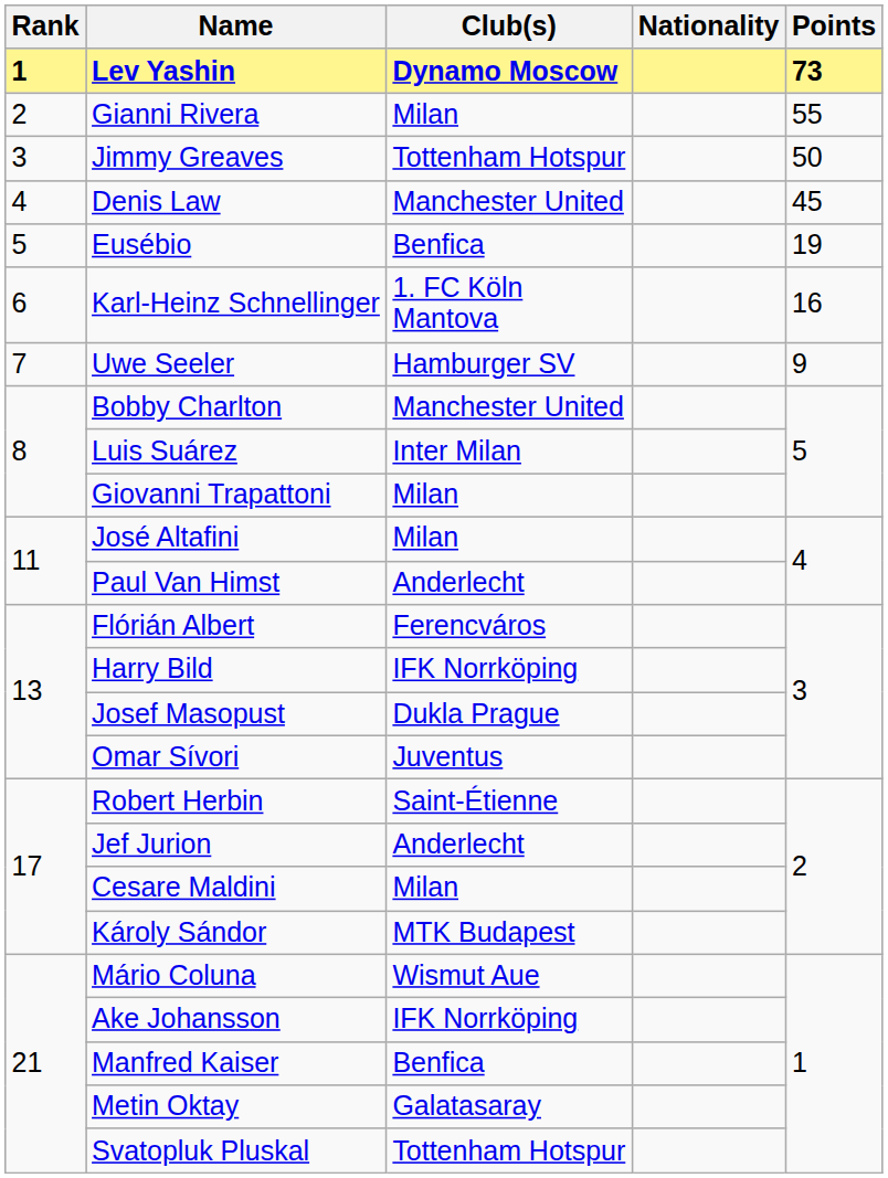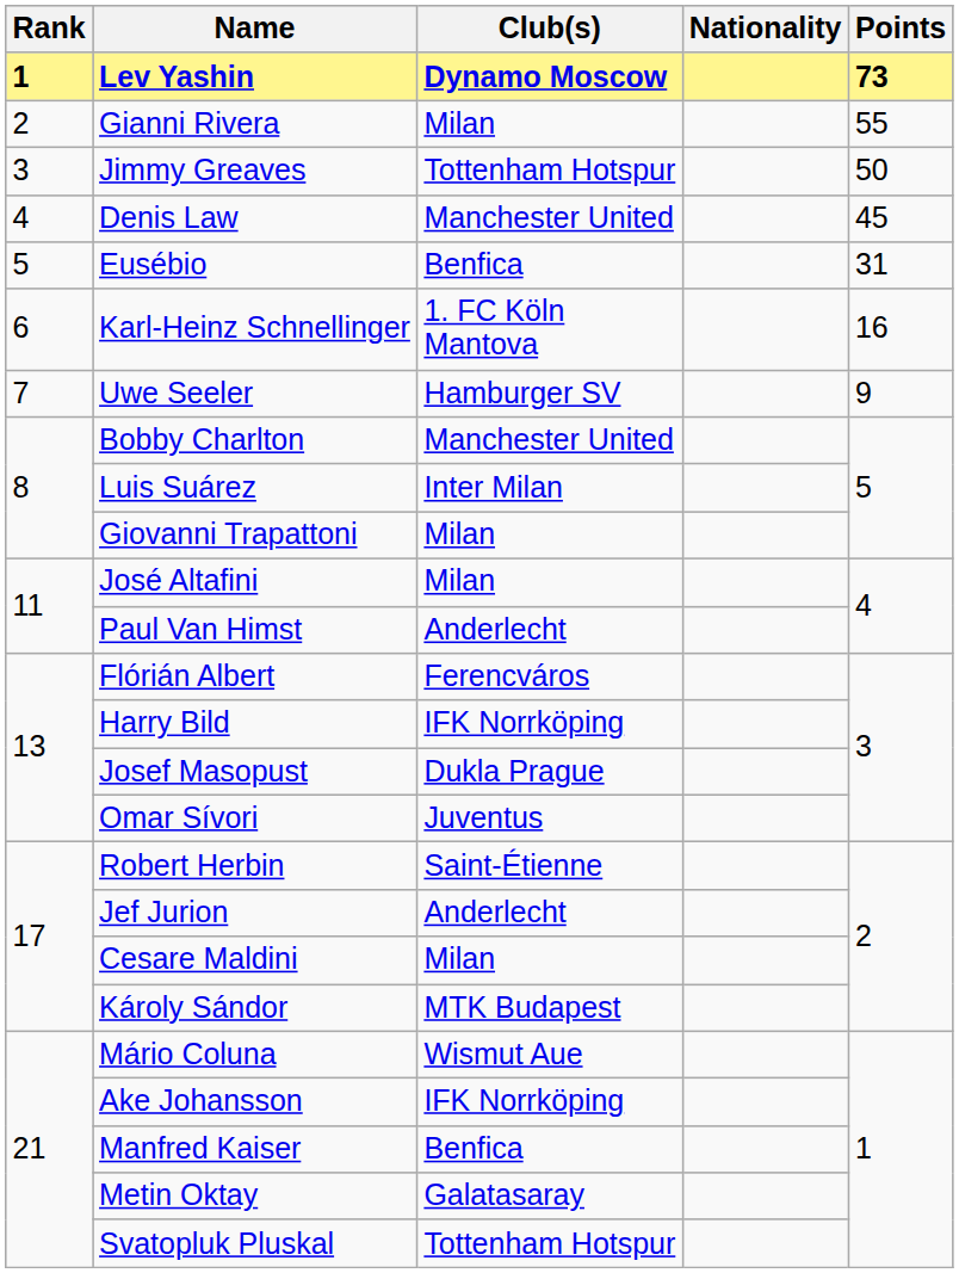Eusébio | Points: 19 -> 31
